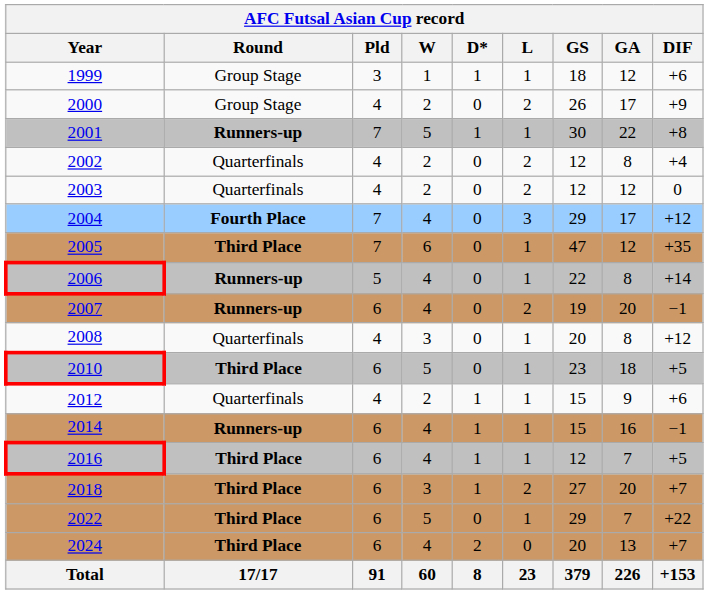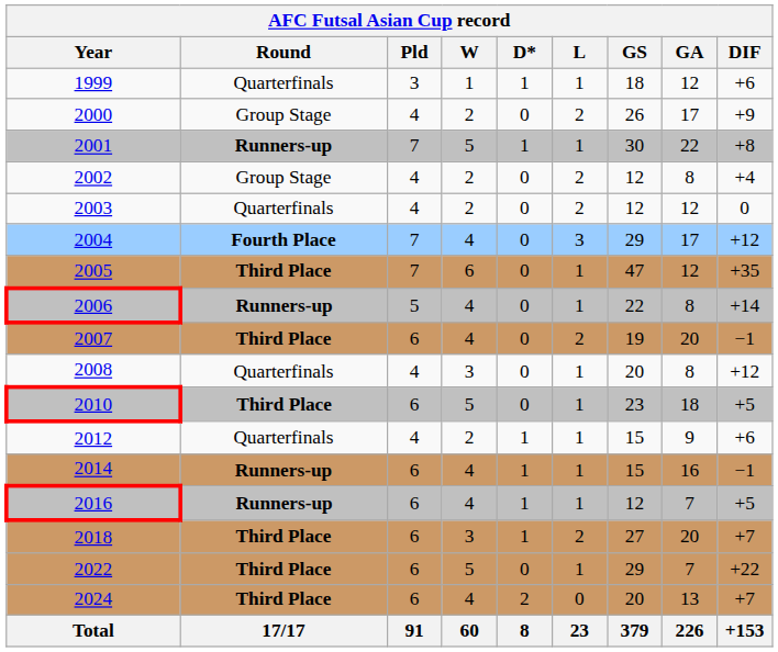1999 | Round: Group Stage -> Quarterfinals
2002 | Round: Quarterfinals -> Group Stage
2007 | Round: Runners-up -> Third Place
2016 | Round: Third Place -> Runners-up
